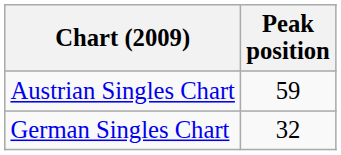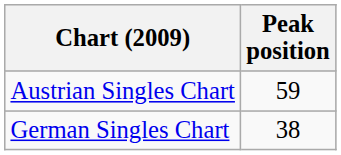German Singles Chart | Peak position: 32 -> 38
